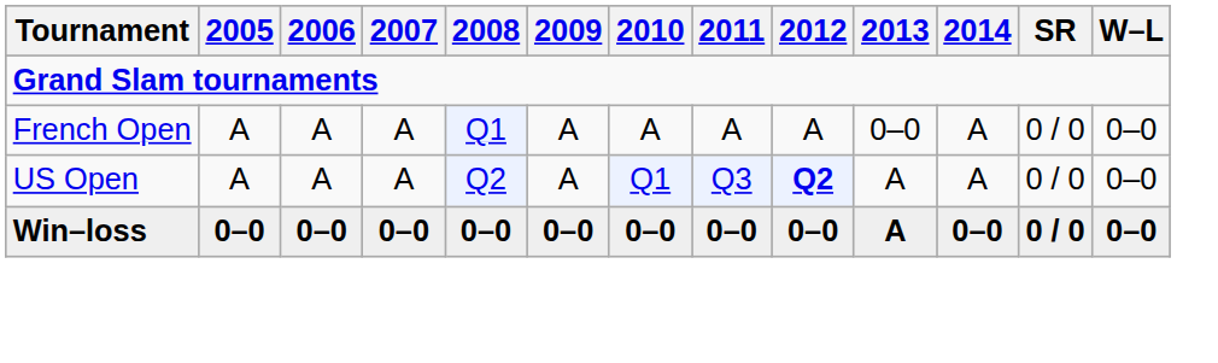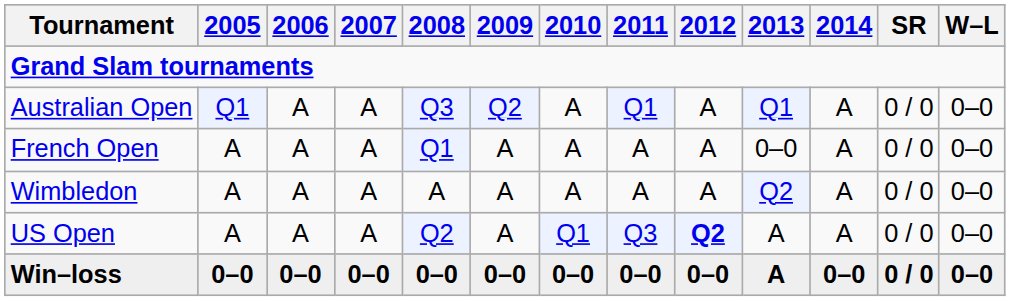+ row: Australian Open | Q1 | A | A | Q3 | Q2 | A | Q1 | A | Q1 | A | 0 / 0 | 0–0
+ row: Wimbledon | A | A | A | A | A | A | A | A | Q2 | A | 0 / 0 | 0–0
